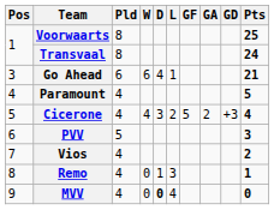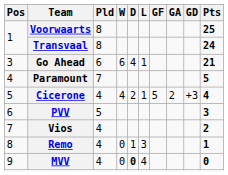Paramount | Pld: 4 -> 7
Cicerone | D: 3 -> 2
Cicerone | L: 2 -> 1
